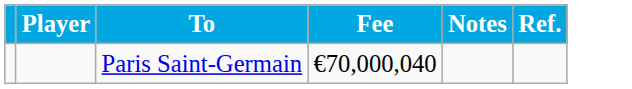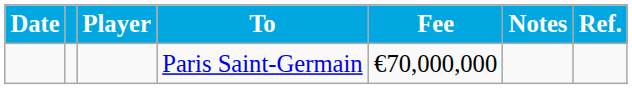+ column: Date
Paris Saint-Germain | Fee: €70,000,040 -> €70,000,000
